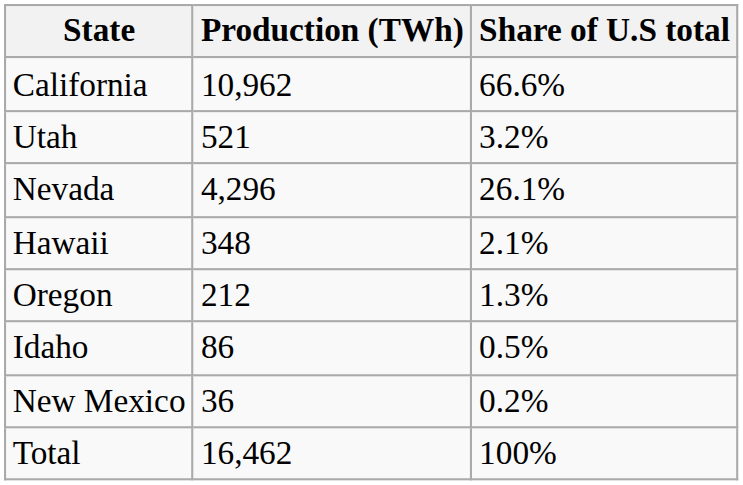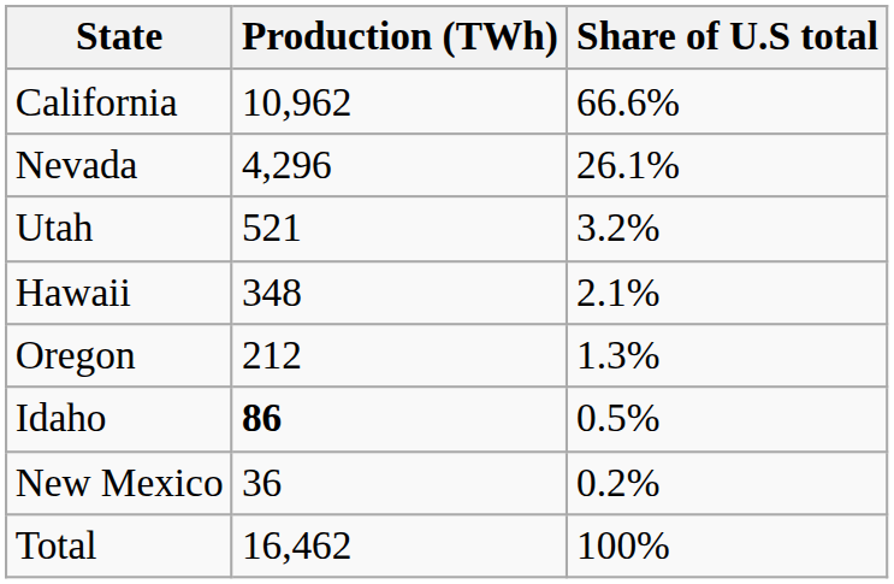rows swapped: Nevada <-> Utah
Idaho | Production (TWh): normal -> bold
